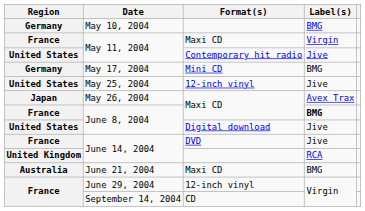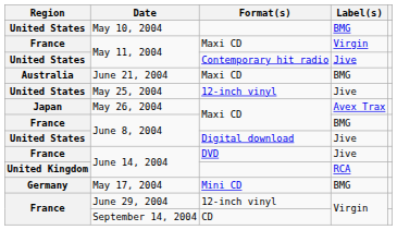May 10, 2004 | Region: Germany -> United States
rows swapped: May 17, 2004 <-> June 21, 2004
June 8, 2004 / Maxi CD | Label(s): bold -> normal
